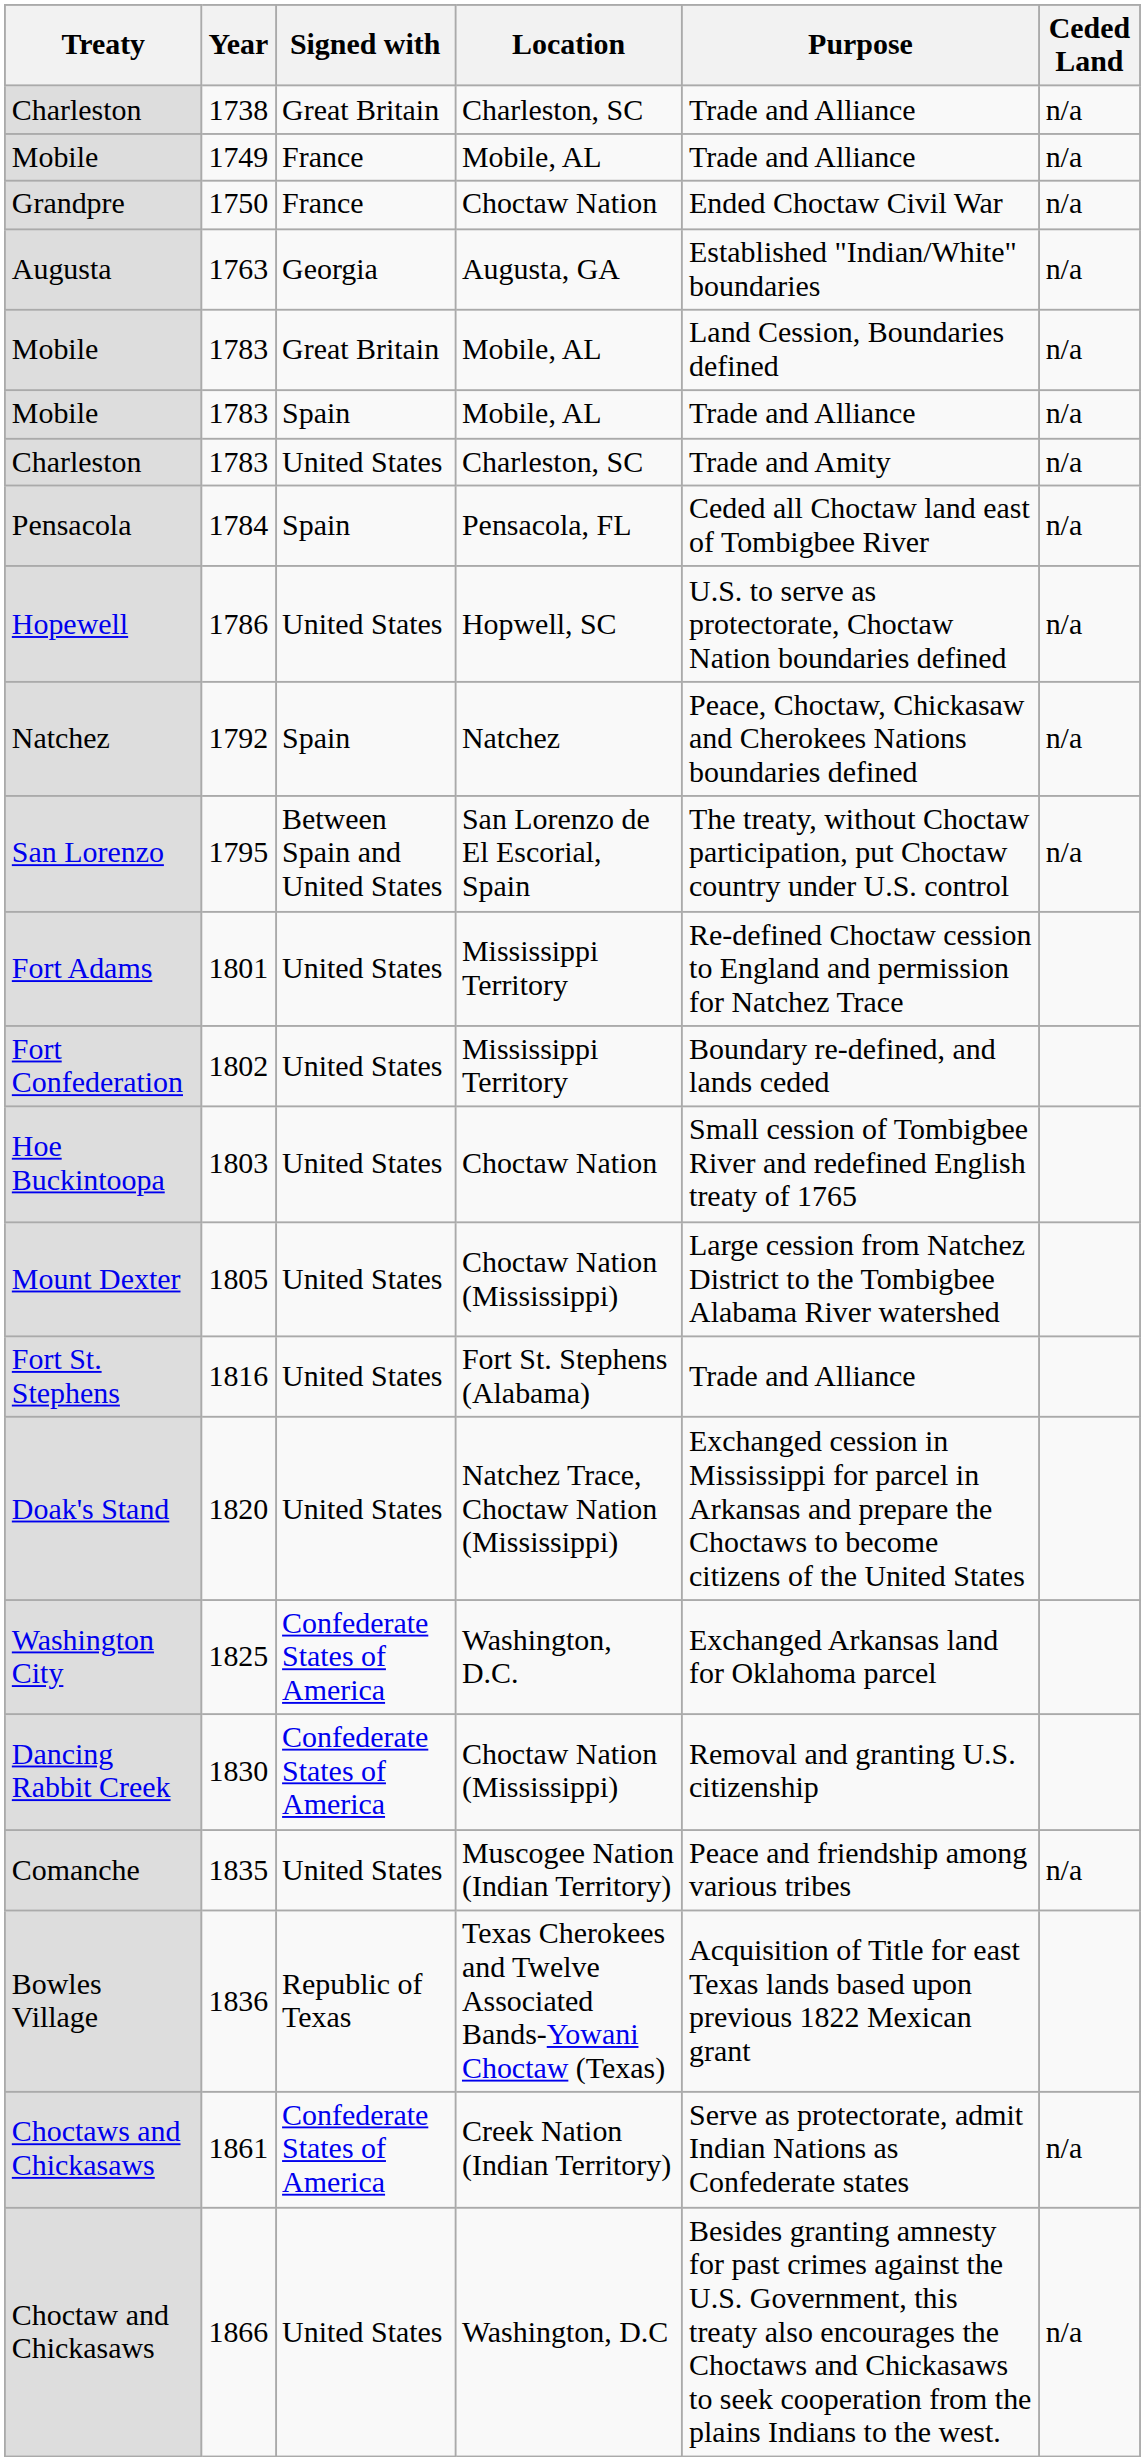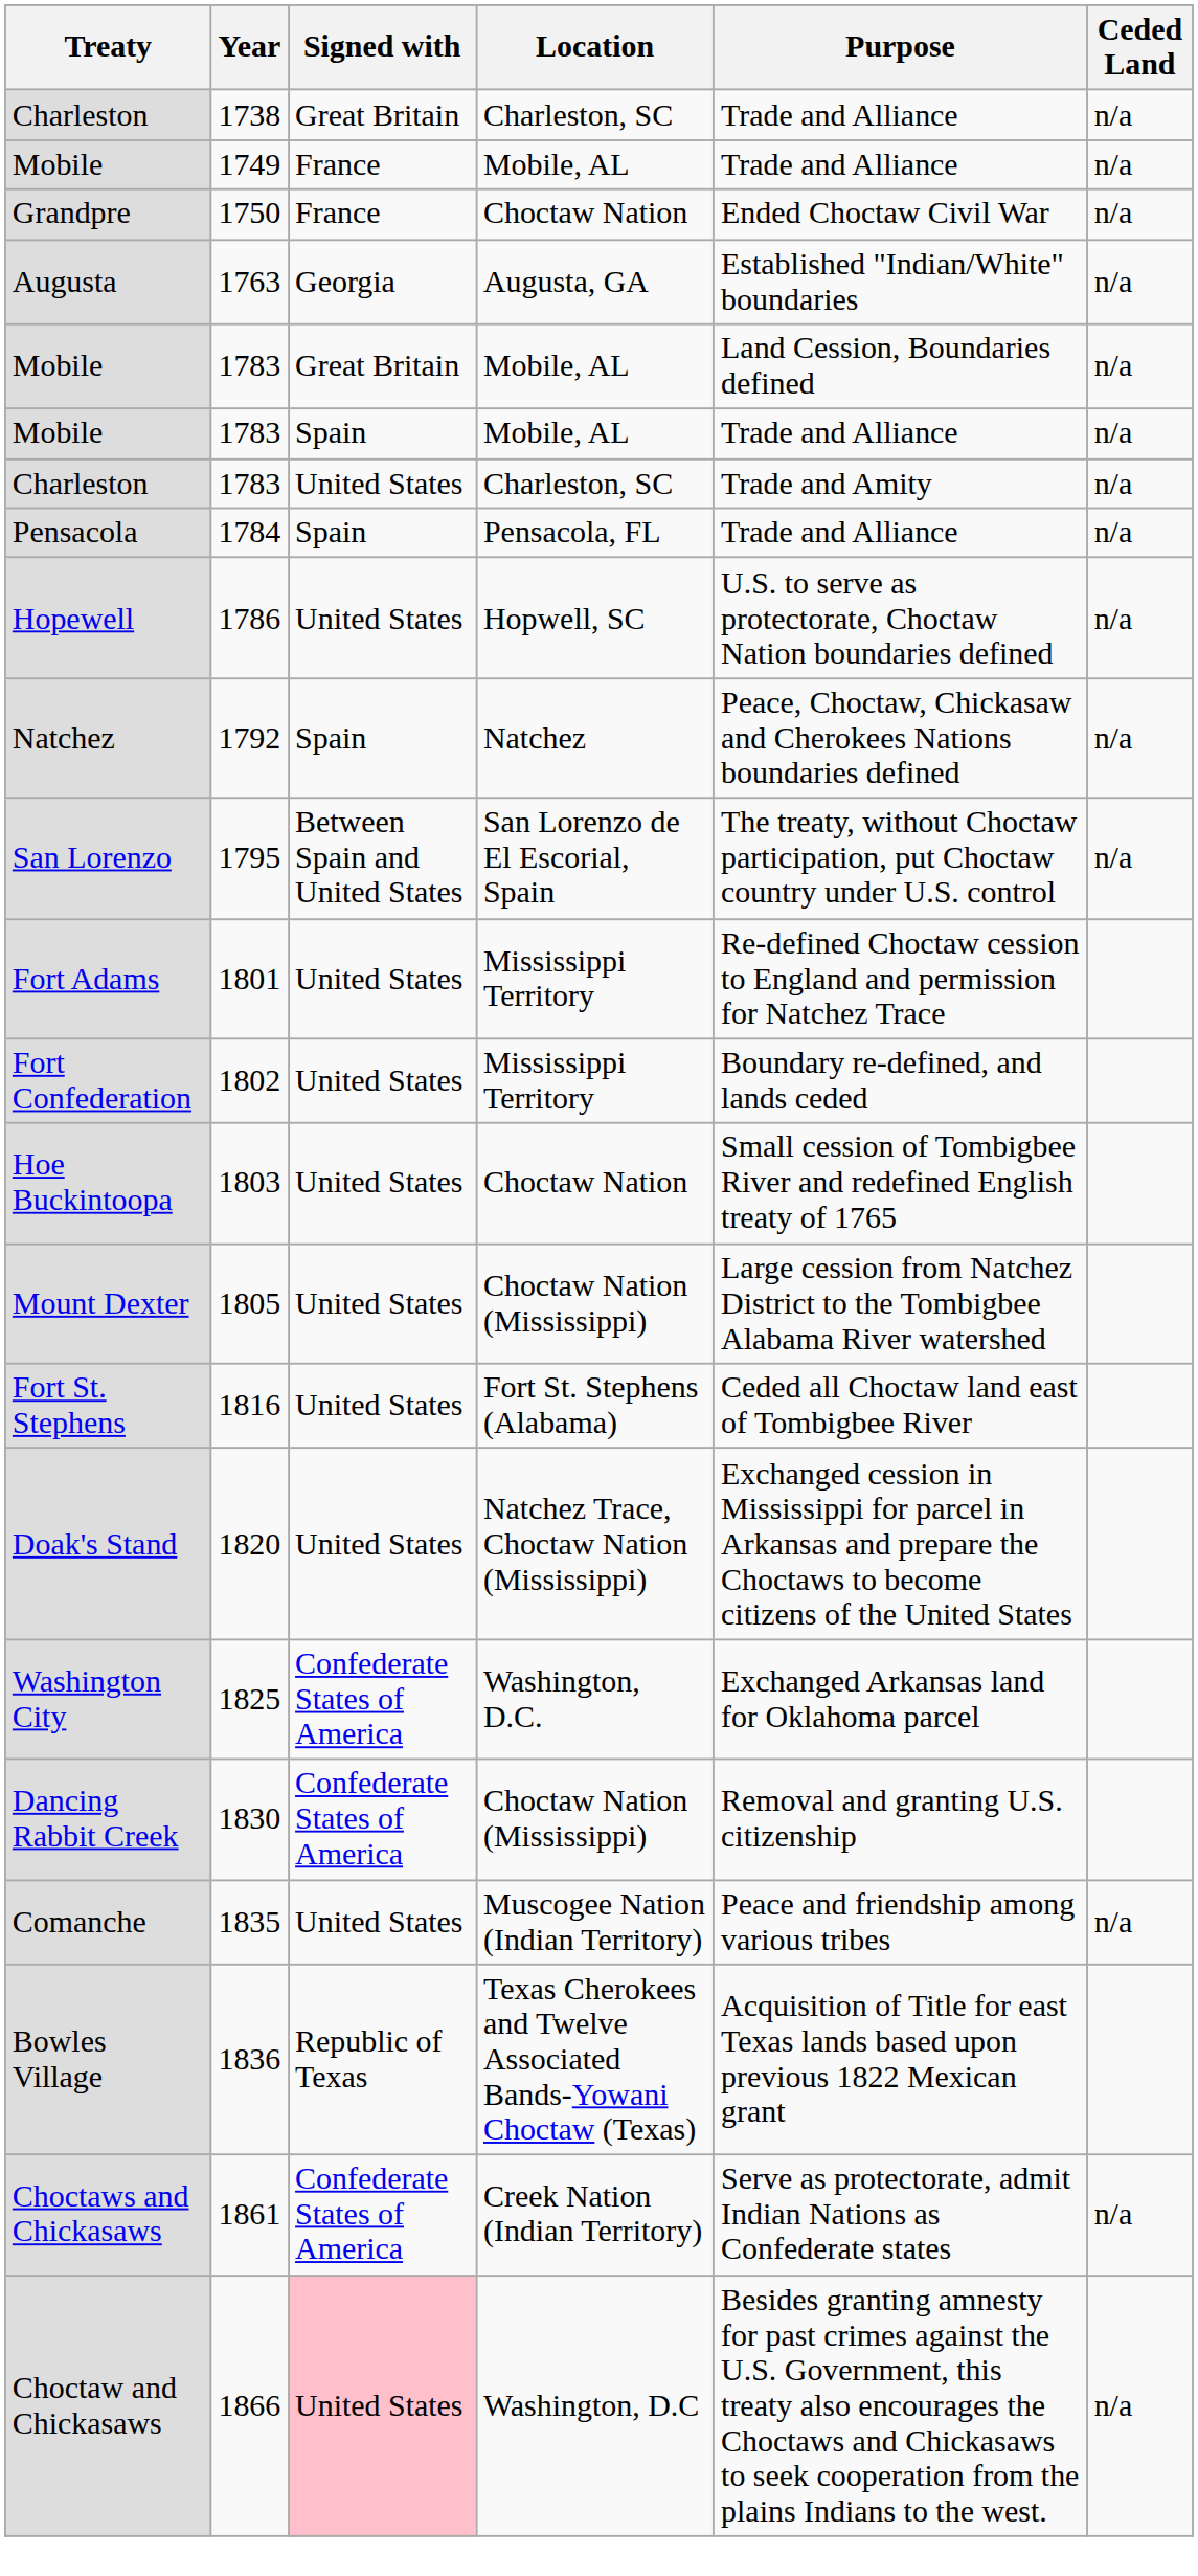1784 | Purpose: Ceded all Choctaw land east of Tombigbee River -> Trade and Alliance
1816 | Purpose: Trade and Alliance -> Ceded all Choctaw land east of Tombigbee River
1866 | Signed with: no background -> pink background
